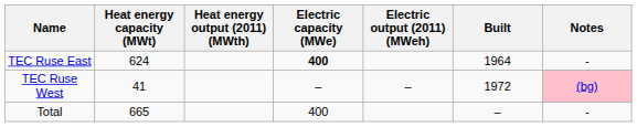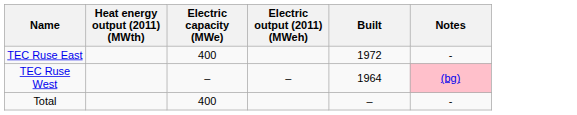- column: Heat energy capacity (MWt) | 624 | 41 | 665
TEC Ruse East | Electric capacity (MWe): bold -> normal
TEC Ruse East | Built: 1964 -> 1972
TEC Ruse West | Built: 1972 -> 1964
